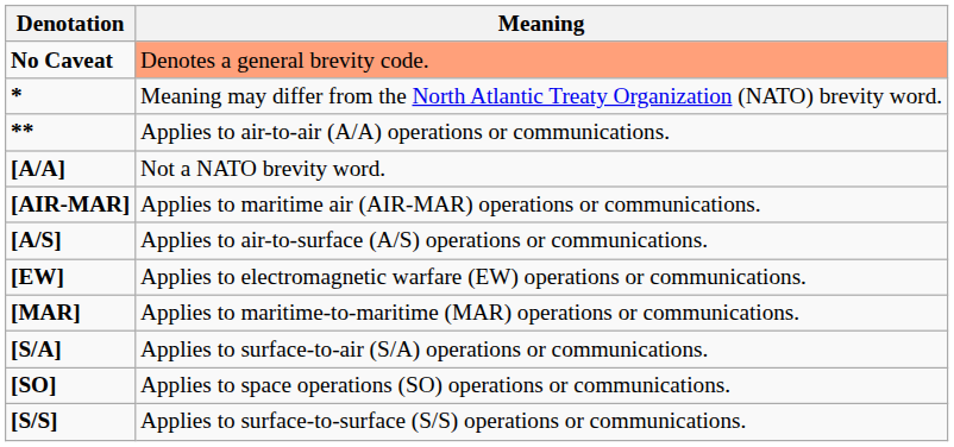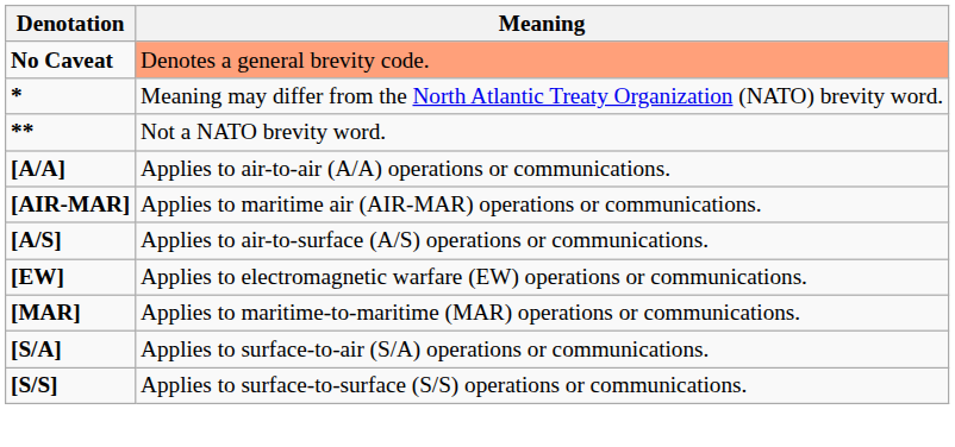** | Meaning: Applies to air-to-air (A/A) operations or communications. -> Not a NATO brevity word.
[A/A] | Meaning: Not a NATO brevity word. -> Applies to air-to-air (A/A) operations or communications.
- row: [SO] | Applies to space operations (SO) operations or communications.
